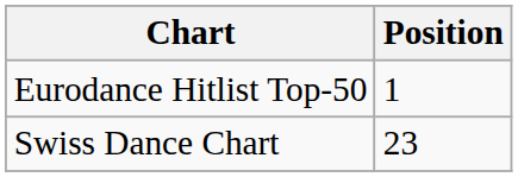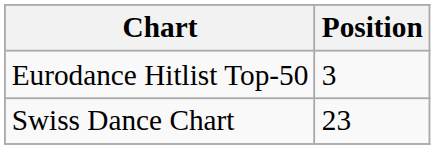Eurodance Hitlist Top-50 | Position: 1 -> 3
